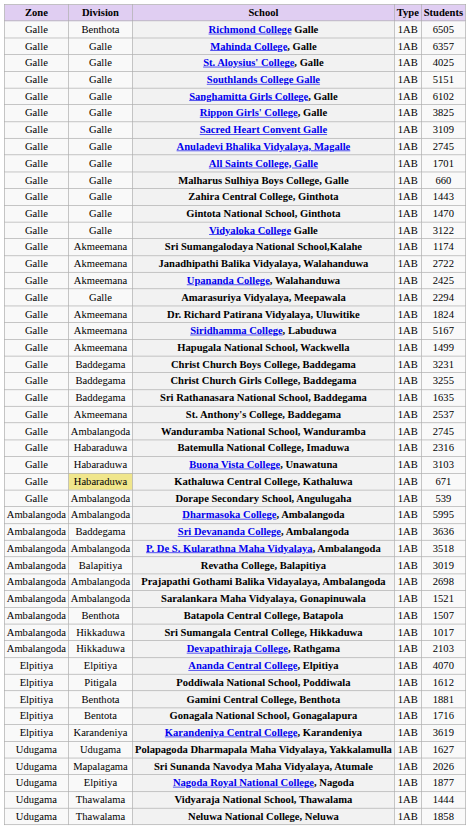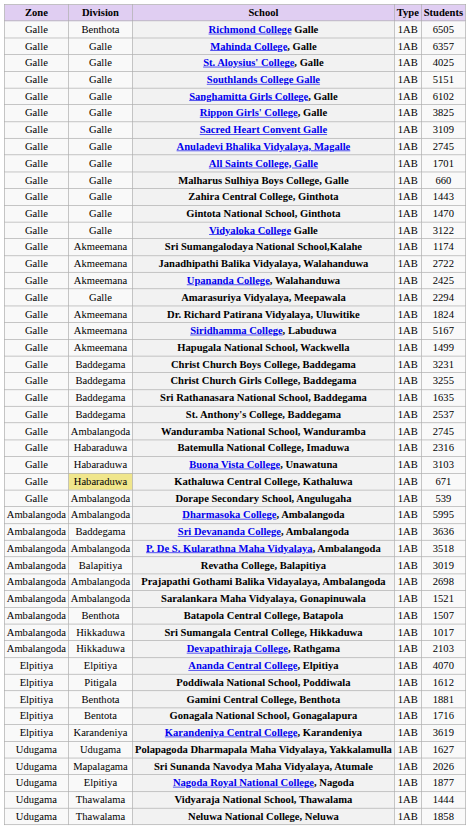St. Anthony's College, Baddegama | Division: Akmeemana -> Baddegama
